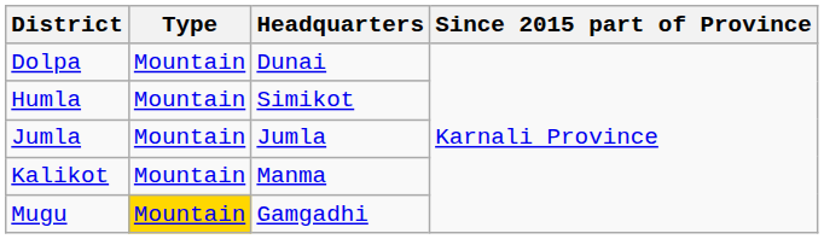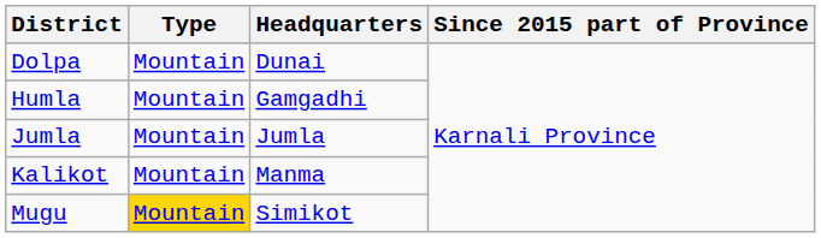Humla | Headquarters: Simikot -> Gamgadhi
Mugu | Headquarters: Gamgadhi -> Simikot
